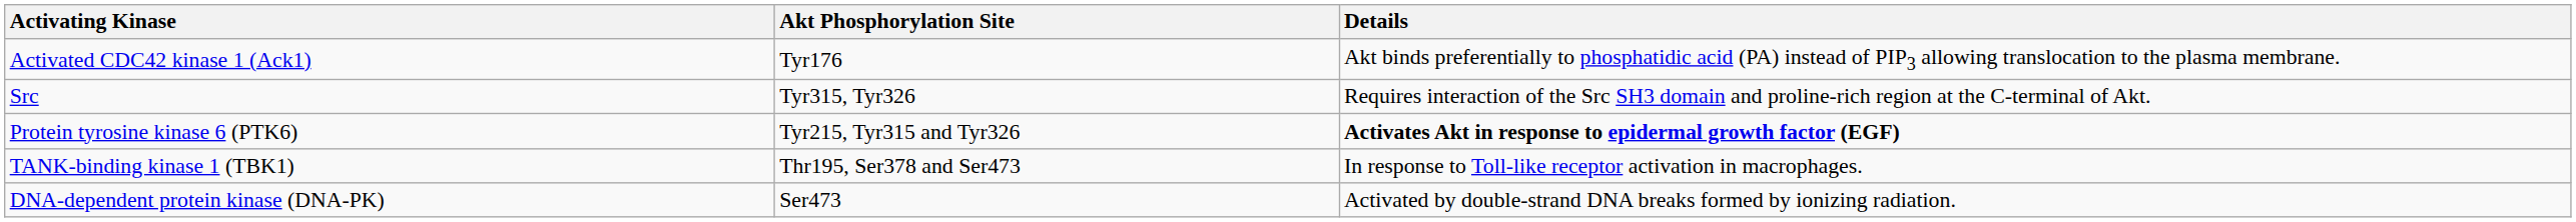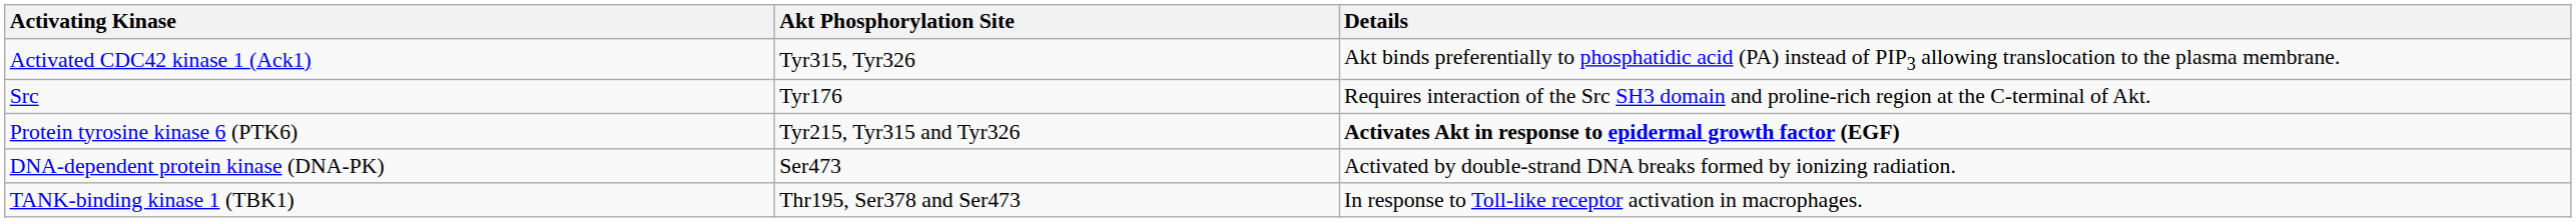Activated CDC42 kinase 1 (Ack1) | Akt Phosphorylation Site: Tyr176 -> Tyr315, Tyr326
Src | Akt Phosphorylation Site: Tyr315, Tyr326 -> Tyr176
rows swapped: TANK-binding kinase 1 (TBK1) <-> DNA-dependent protein kinase (DNA-PK)
